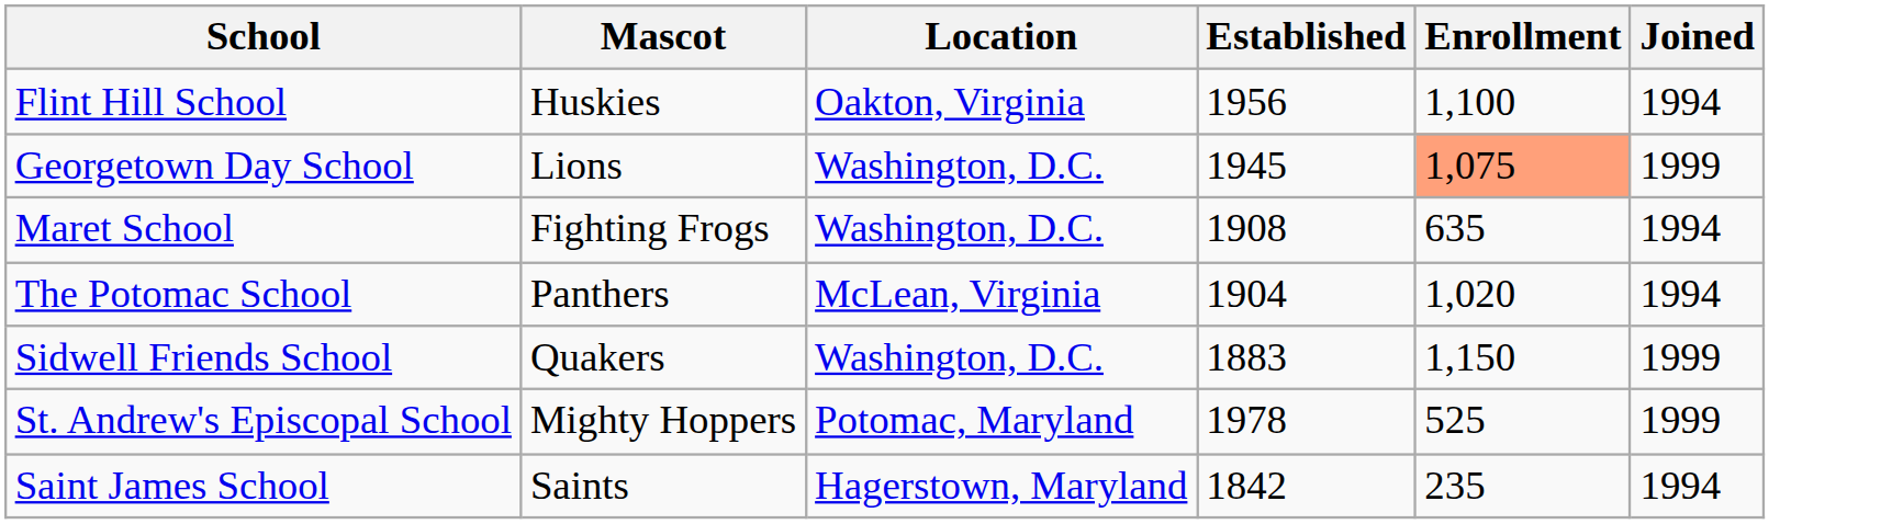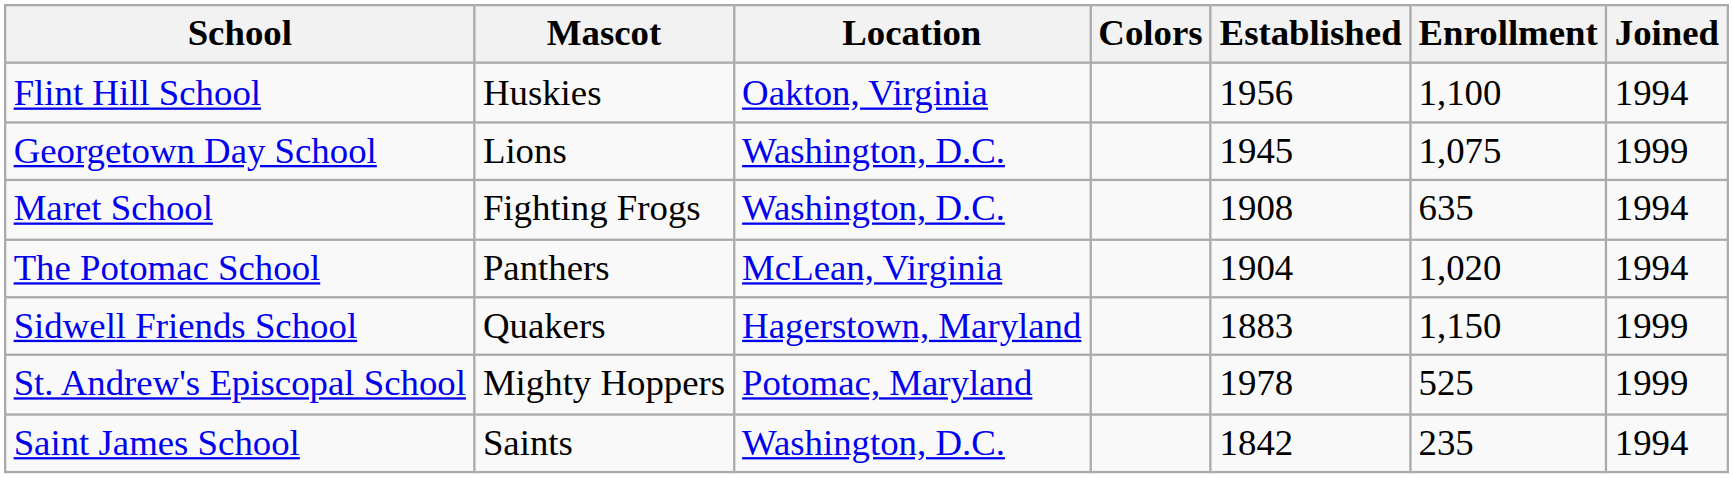+ column: Colors
Georgetown Day School | Enrollment: lightsalmon background -> no background
Sidwell Friends School | Location: Washington, D.C. -> Hagerstown, Maryland
Saint James School | Location: Hagerstown, Maryland -> Washington, D.C.
